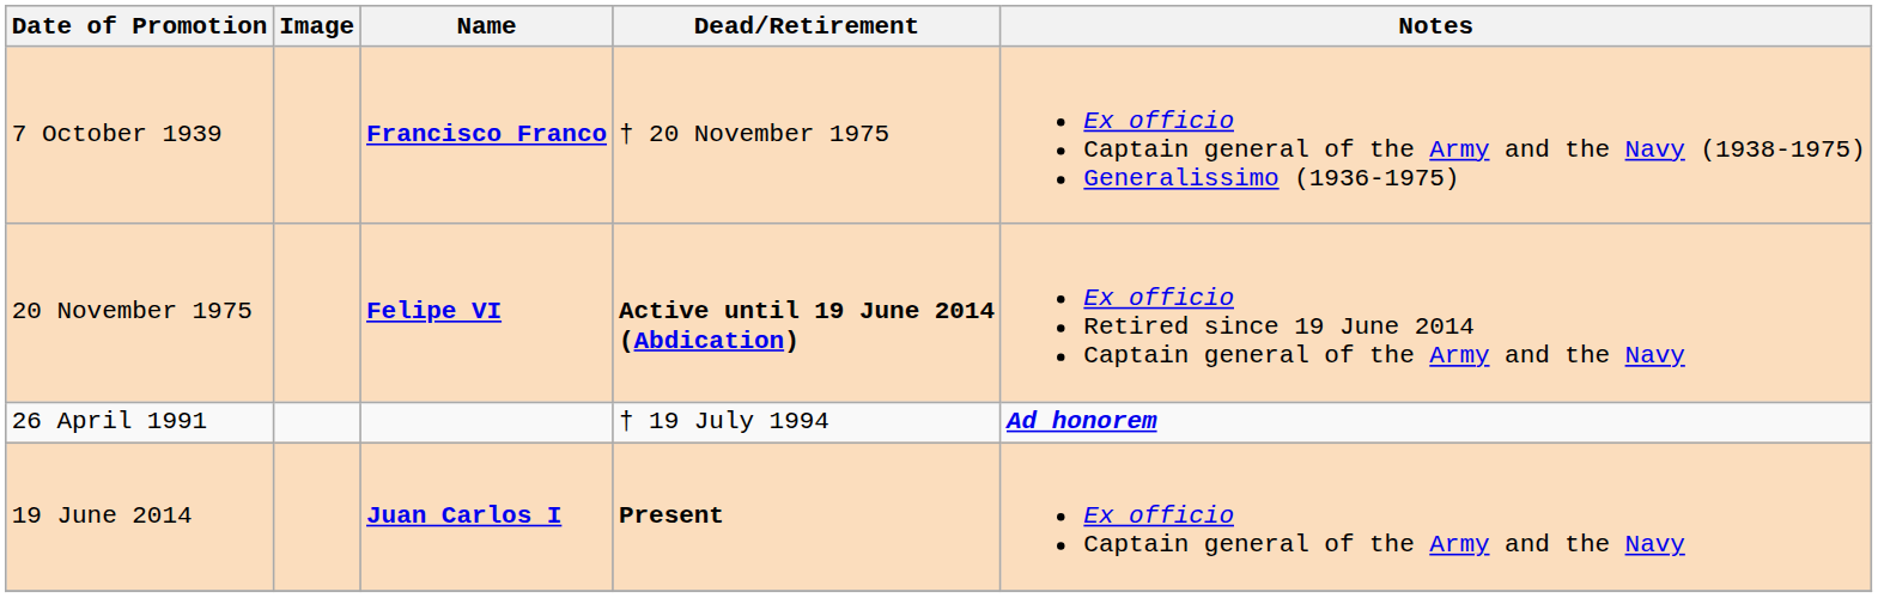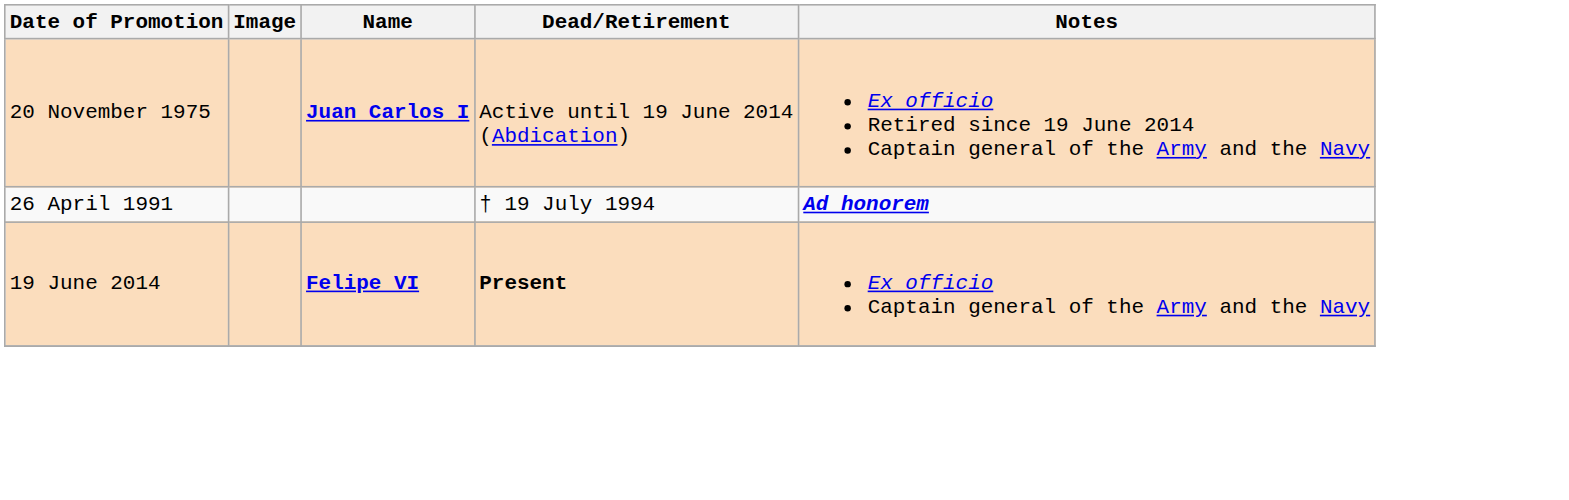- row: 7 October 1939 | Francisco Franco | † 20 November 1975 | Ex officio Captain general of the Army and the Navy (1938-1975) Generalissimo (1936-1975)
20 November 1975 | Name: Felipe VI -> Juan Carlos I
20 November 1975 | Dead/Retirement: bold -> normal
19 June 2014 | Name: Juan Carlos I -> Felipe VI
